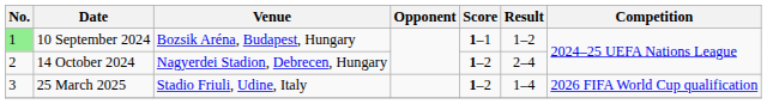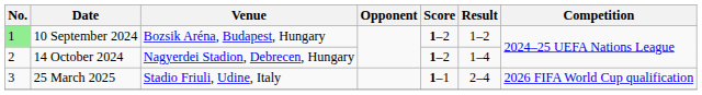10 September 2024 | Score: 1–1 -> 1–2
14 October 2024 | Result: 2–4 -> 1–4
25 March 2025 | Score: 1–2 -> 1–1
25 March 2025 | Result: 1–4 -> 2–4
